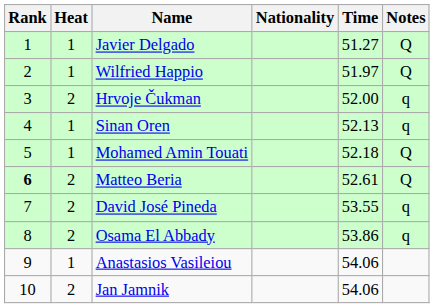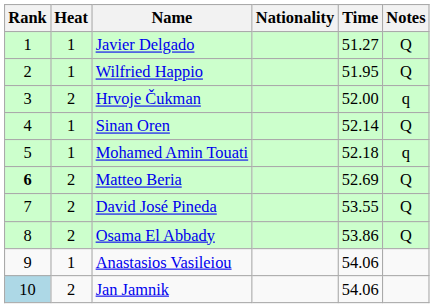Wilfried Happio | Time: 51.97 -> 51.95
Sinan Oren | Time: 52.13 -> 52.14
Sinan Oren | Notes: q -> Q
Mohamed Amin Touati | Notes: Q -> q
Matteo Beria | Time: 52.61 -> 52.69
David José Pineda | Notes: q -> Q
Osama El Abbady | Notes: q -> Q
Jan Jamnik | Rank: no background -> lightblue background
